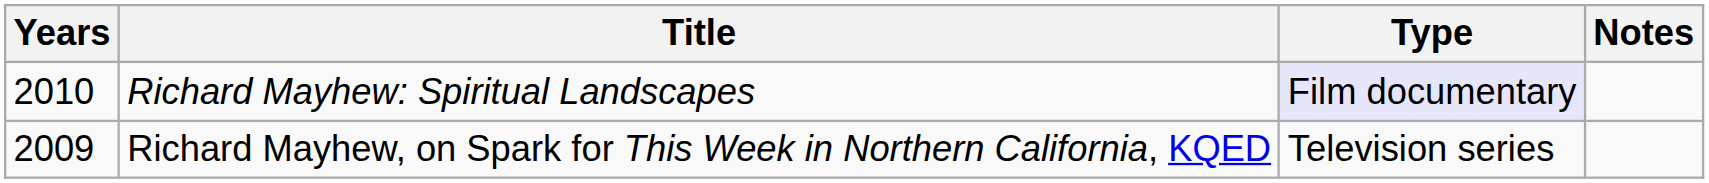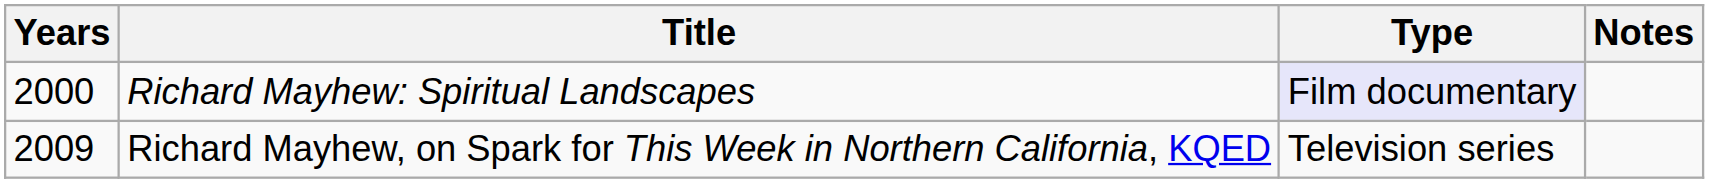Richard Mayhew: Spiritual Landscapes | Years: 2010 -> 2000
